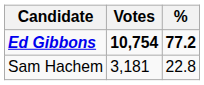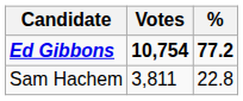Sam Hachem | Votes: 3,181 -> 3,811
